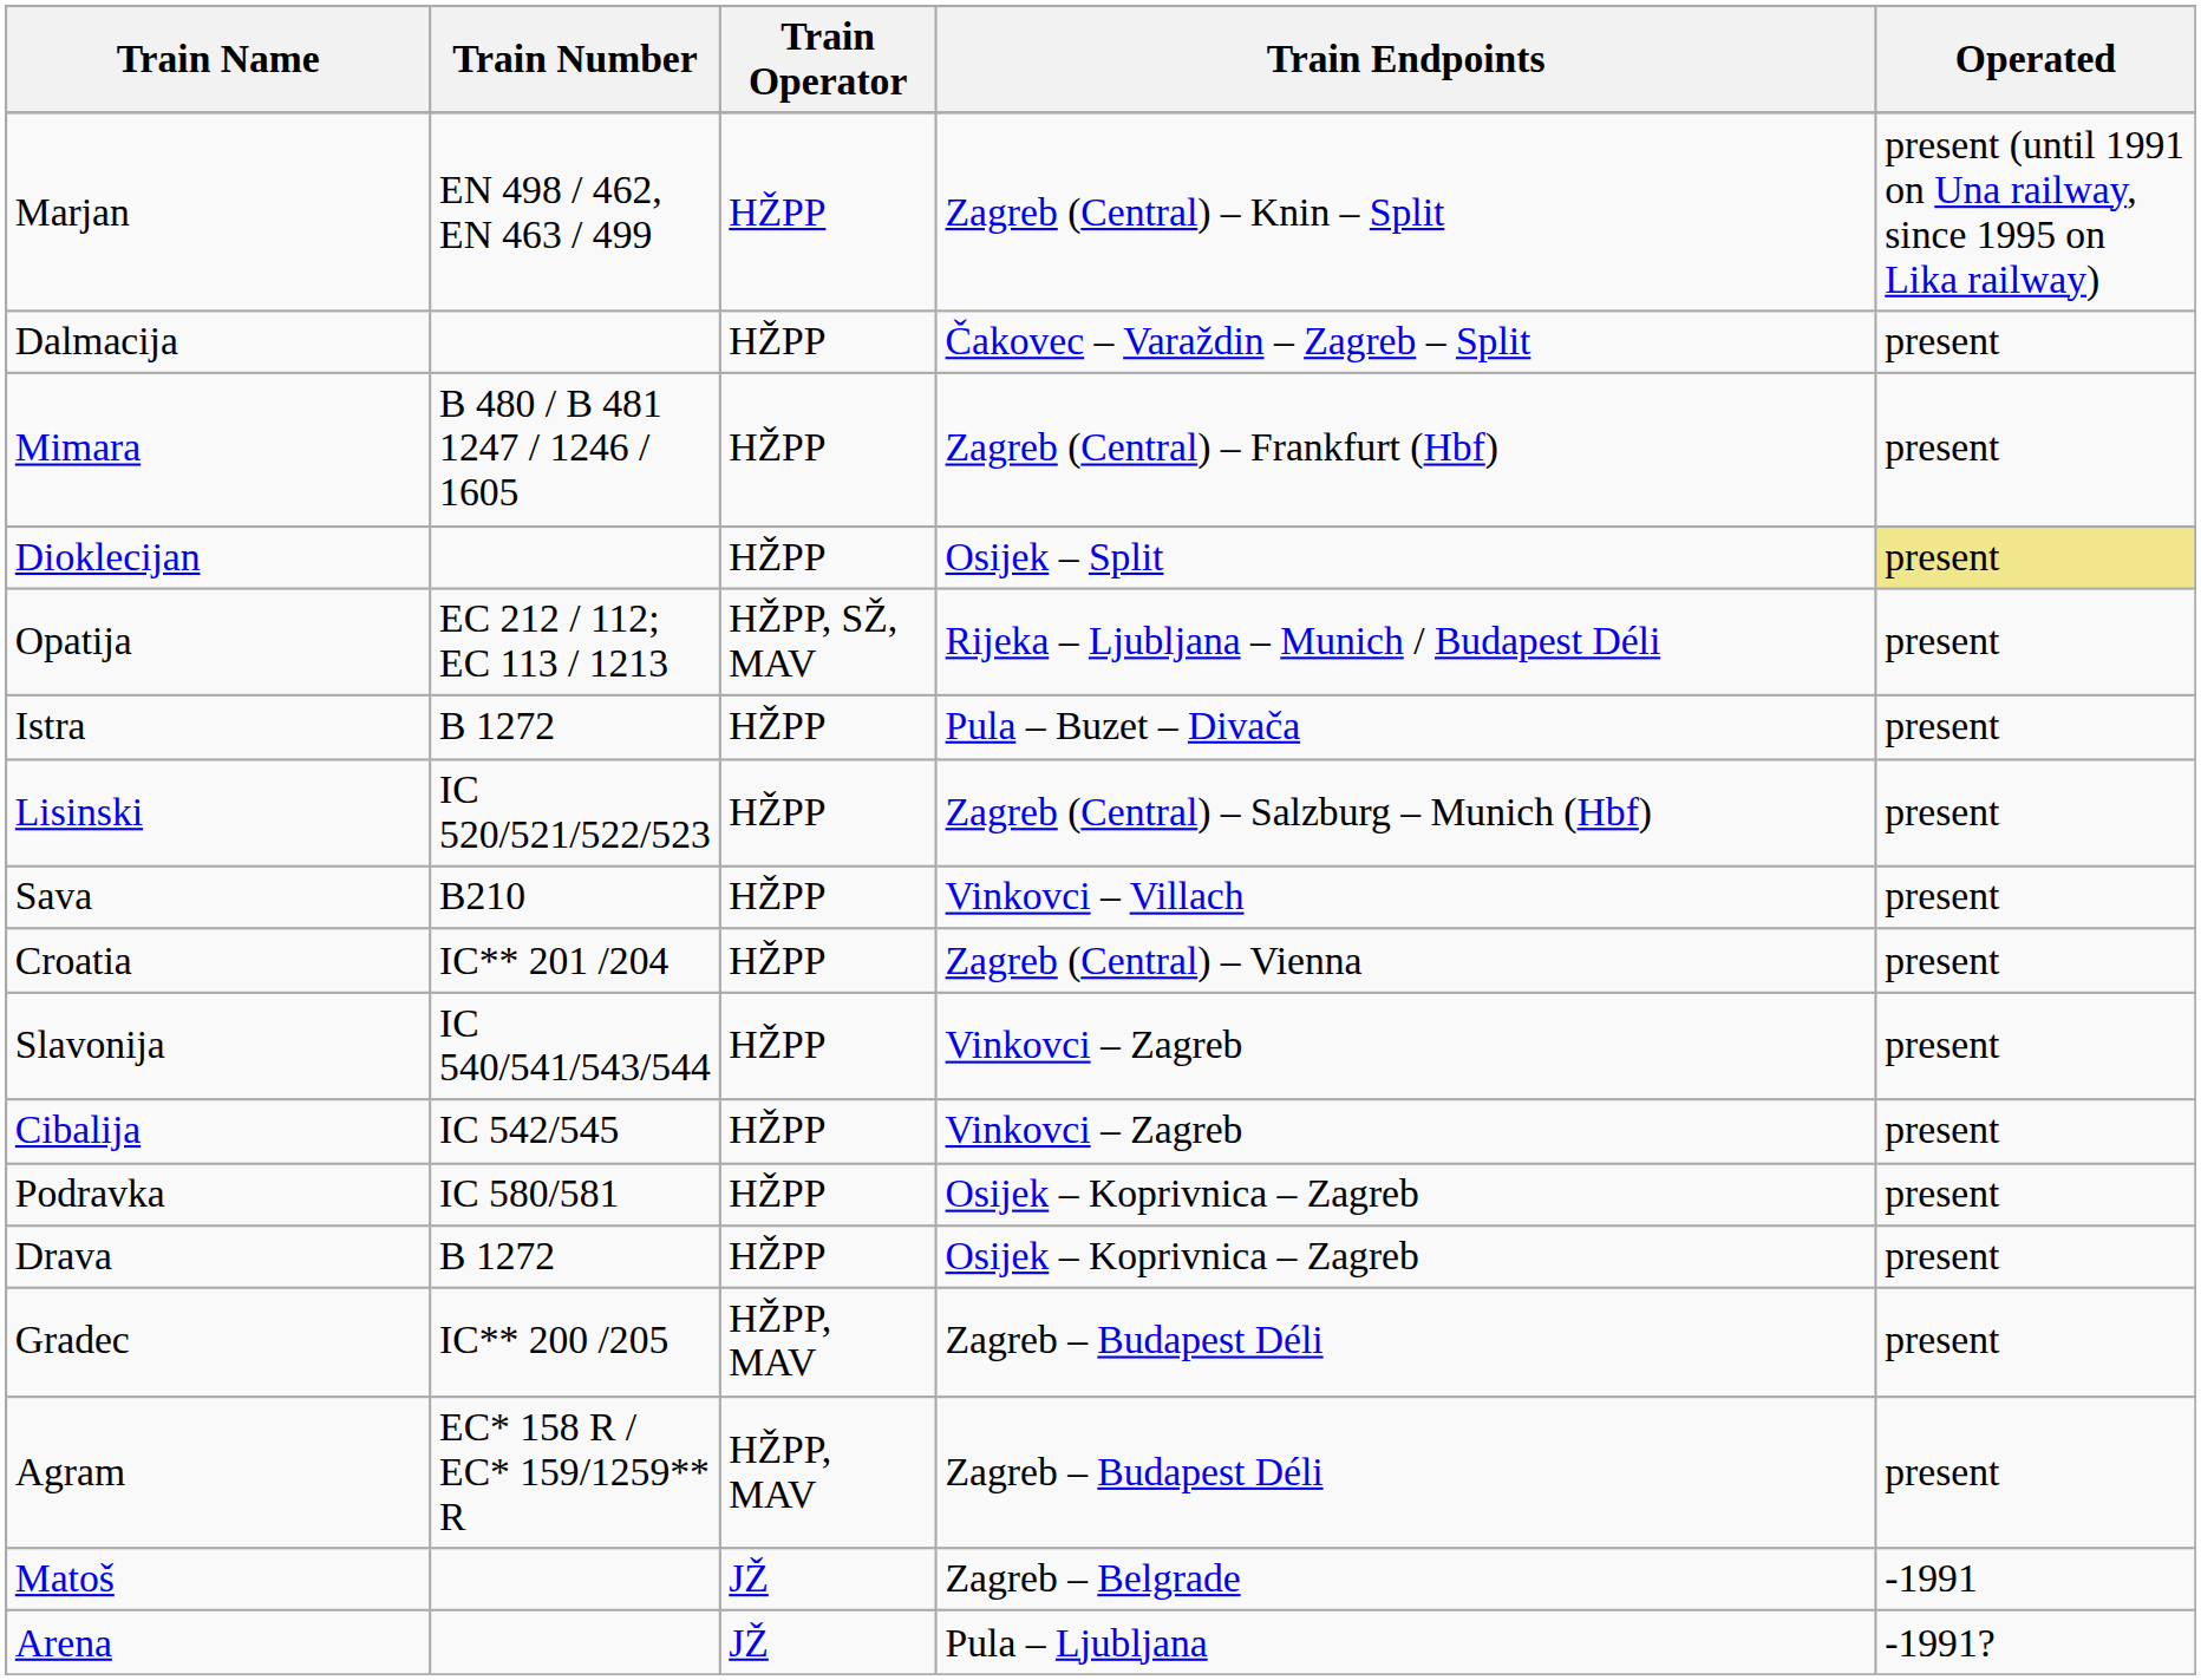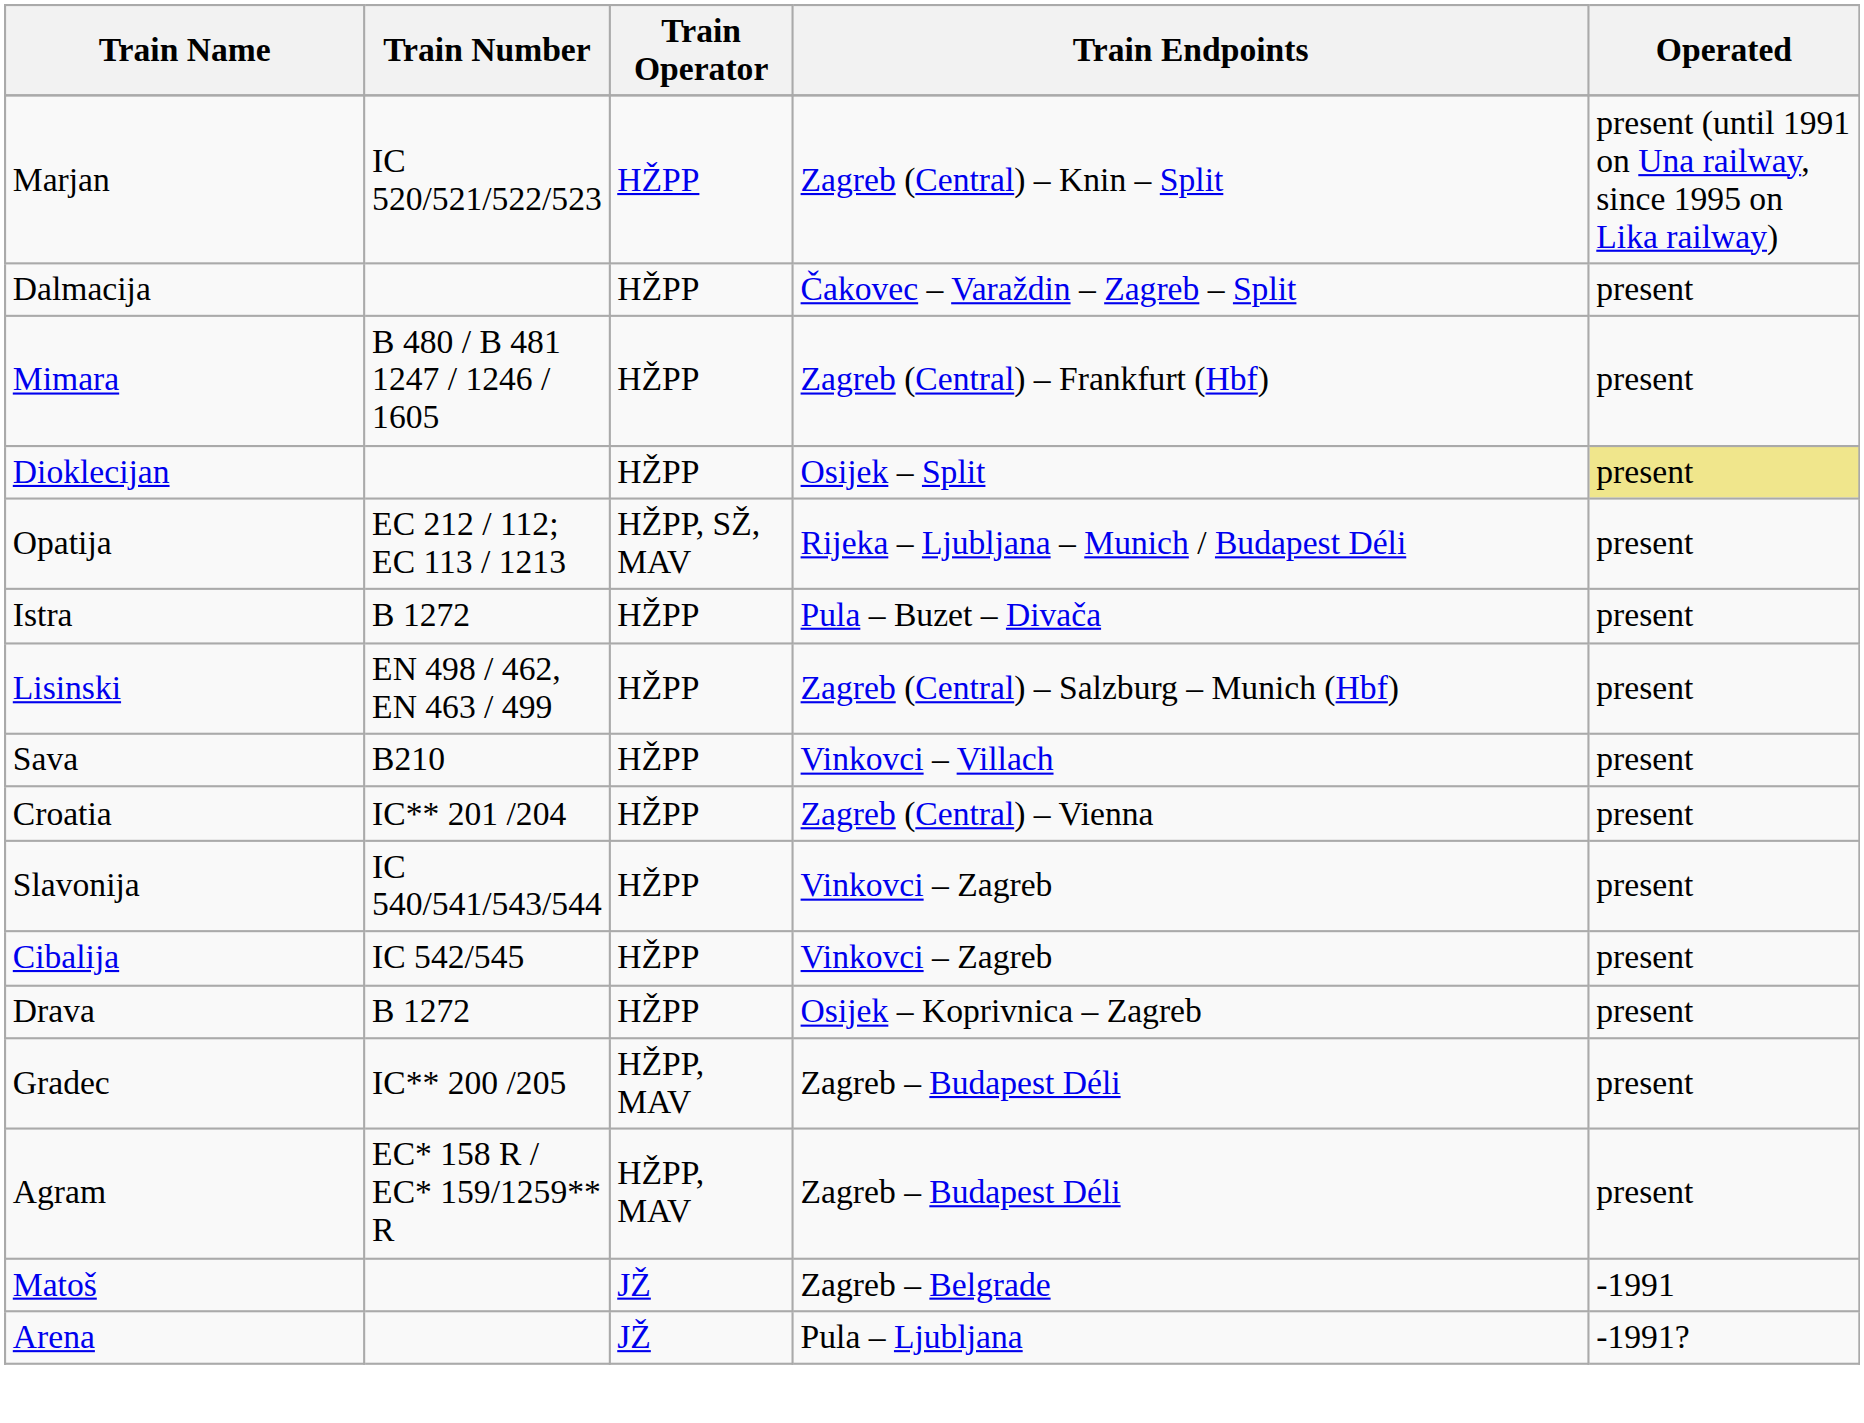Marjan | Train Number: EN 498 / 462, EN 463 / 499 -> IC 520/521/522/523
Lisinski | Train Number: IC 520/521/522/523 -> EN 498 / 462, EN 463 / 499
- row: Podravka | IC 580/581 | HŽPP | Osijek – Koprivnica – Zagreb | present
